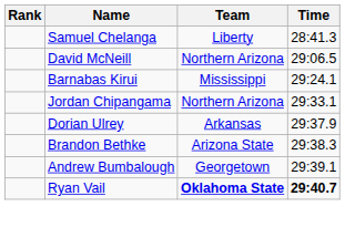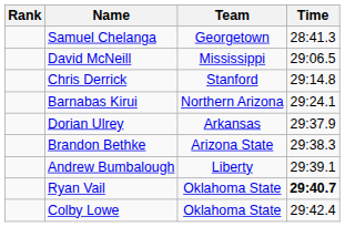Samuel Chelanga | Team: Liberty -> Georgetown
David McNeill | Team: Northern Arizona -> Mississippi
+ row: Chris Derrick | Stanford | 29:14.8
Barnabas Kirui | Team: Mississippi -> Northern Arizona
- row: Jordan Chipangama | Northern Arizona | 29:33.1
Andrew Bumbalough | Team: Georgetown -> Liberty
Ryan Vail | Team: bold -> normal
+ row: Colby Lowe | Oklahoma State | 29:42.4
